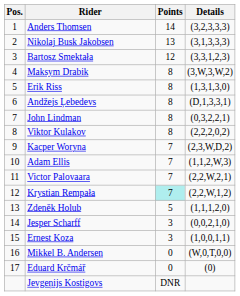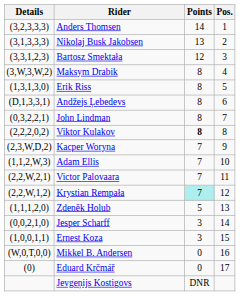columns swapped: Pos. <-> Details
Viktor Kulakov | Points: normal -> bold
